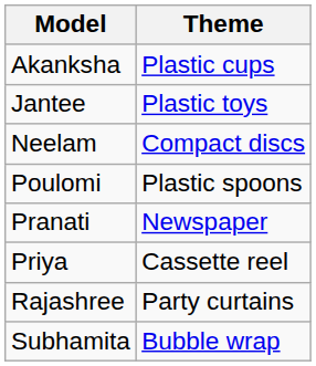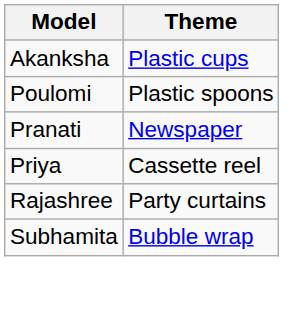- row: Jantee | Plastic toys
- row: Neelam | Compact discs
